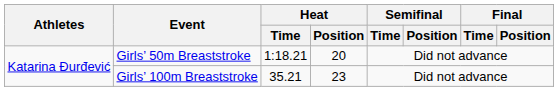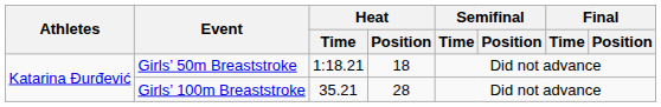Girls’ 50m Breaststroke | Heat / Position: 20 -> 18
Girls’ 100m Breaststroke | Heat / Position: 23 -> 28
